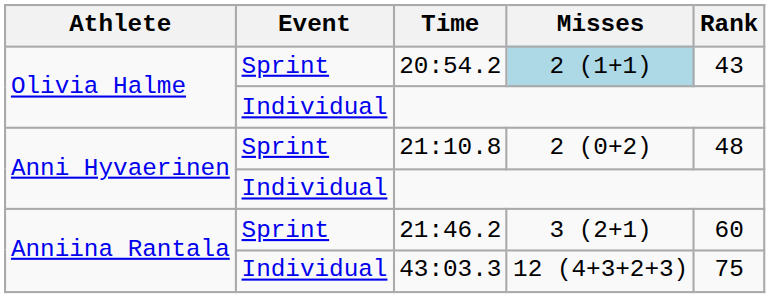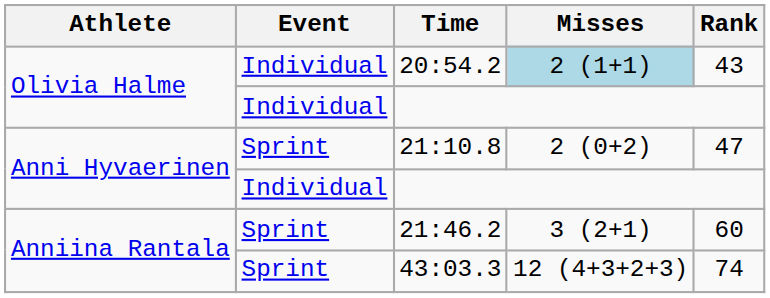20:54.2 | Event: Sprint -> Individual
21:10.8 | Rank: 48 -> 47
43:03.3 | Event: Individual -> Sprint
43:03.3 | Rank: 75 -> 74
